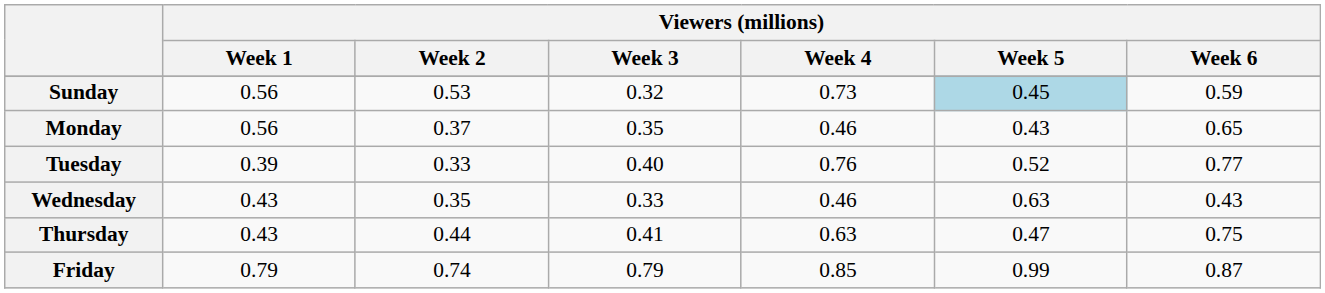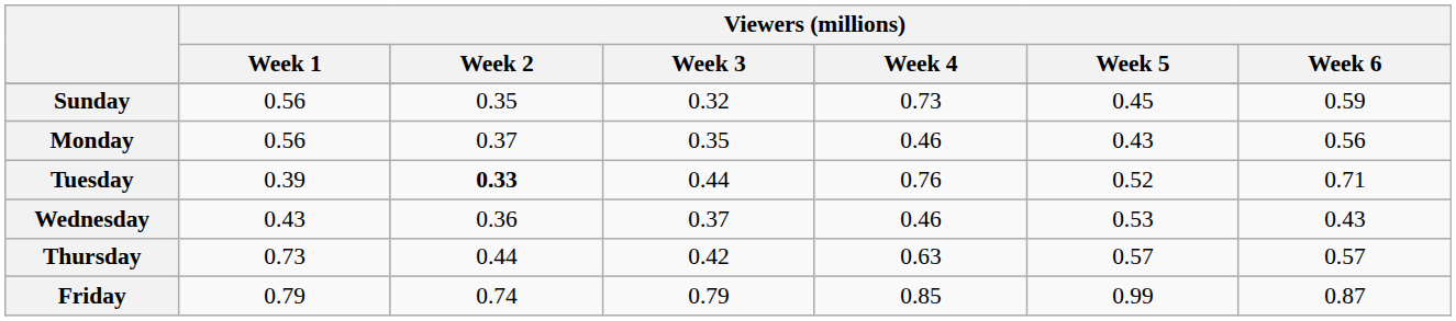Sunday | Viewers (millions) / Week 2: 0.53 -> 0.35
Sunday | Viewers (millions) / Week 5: lightblue background -> no background
Monday | Viewers (millions) / Week 6: 0.65 -> 0.56
Tuesday | Viewers (millions) / Week 2: normal -> bold
Tuesday | Viewers (millions) / Week 3: 0.40 -> 0.44
Tuesday | Viewers (millions) / Week 6: 0.77 -> 0.71
Wednesday | Viewers (millions) / Week 2: 0.35 -> 0.36
Wednesday | Viewers (millions) / Week 3: 0.33 -> 0.37
Wednesday | Viewers (millions) / Week 5: 0.63 -> 0.53
Thursday | Viewers (millions) / Week 1: 0.43 -> 0.73
Thursday | Viewers (millions) / Week 3: 0.41 -> 0.42
Thursday | Viewers (millions) / Week 5: 0.47 -> 0.57
Thursday | Viewers (millions) / Week 6: 0.75 -> 0.57
